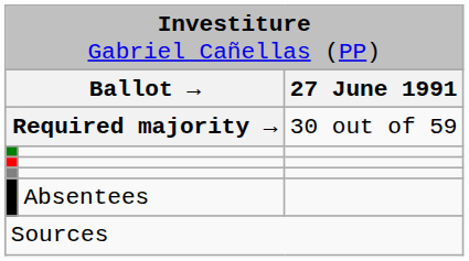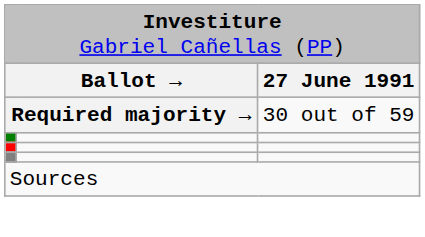- row: Absentees
